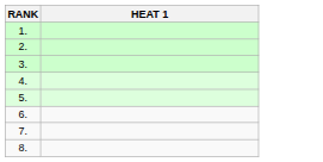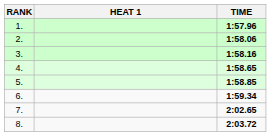+ column: TIME | 1:57.96 | 1:58.06 | 1:58.16 | 1:58.65 | 1:58.85 | 1:59.34 | 2:02.65 | 2:03.72
